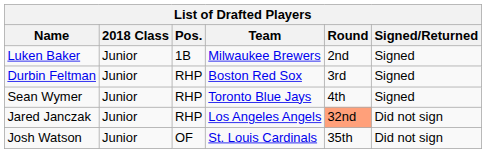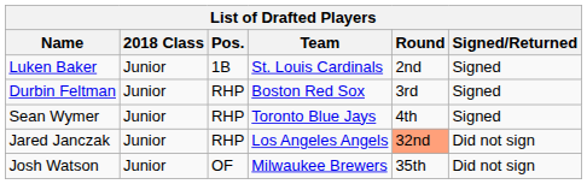Luken Baker | Team: Milwaukee Brewers -> St. Louis Cardinals
Josh Watson | Team: St. Louis Cardinals -> Milwaukee Brewers
